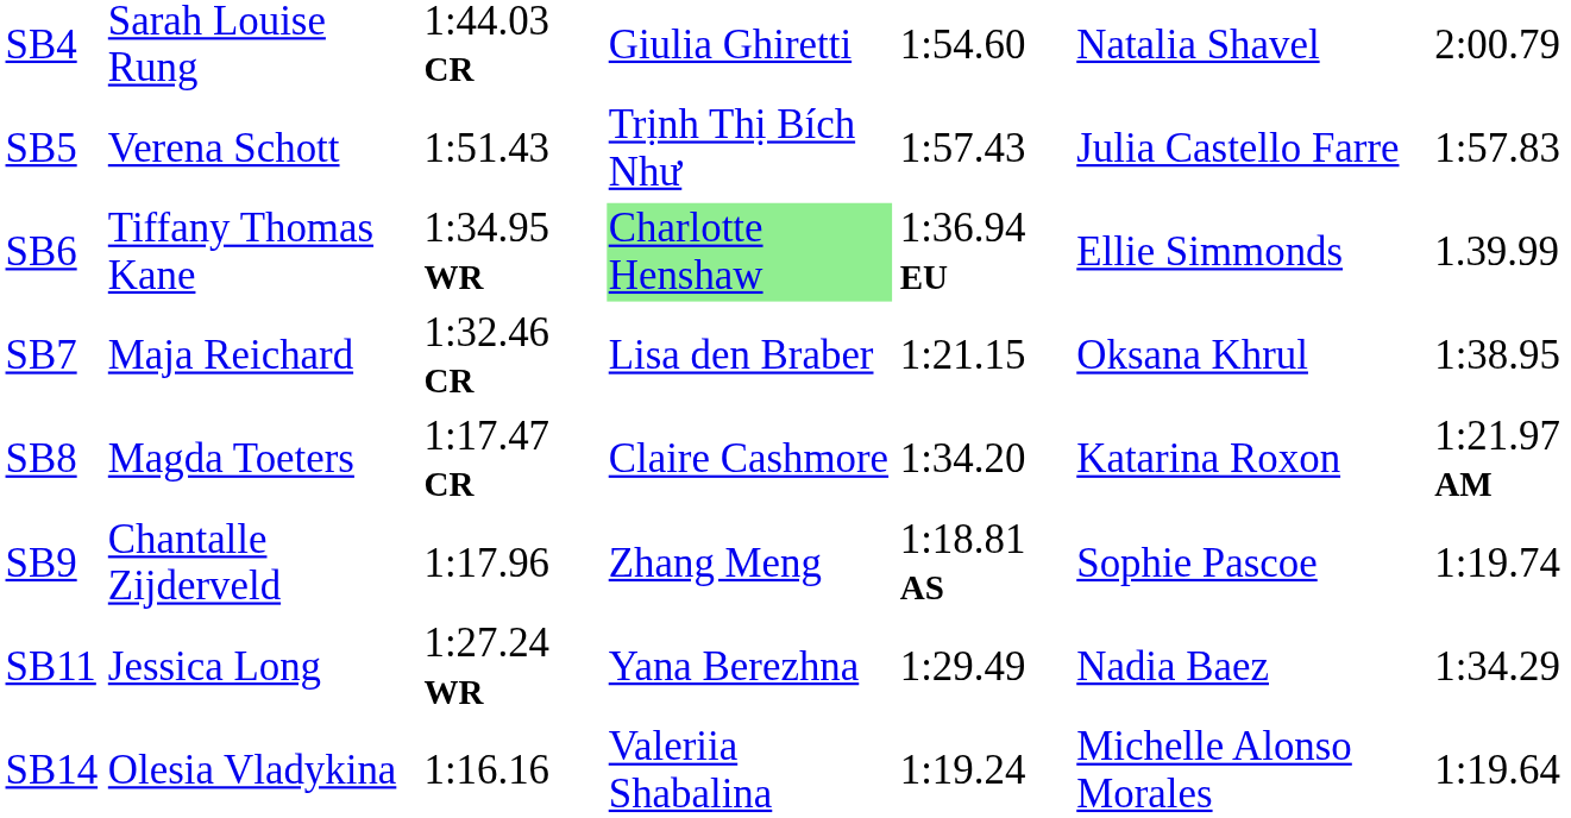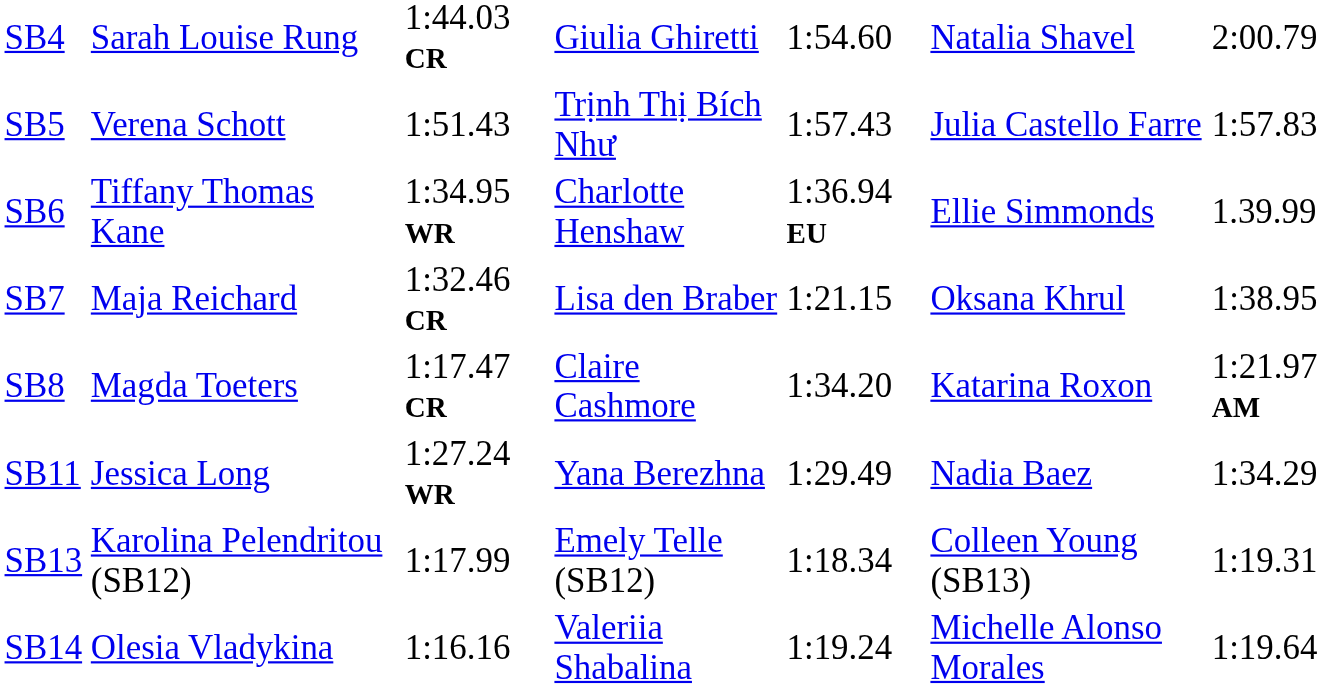SB6 | column 4: lightgreen background -> no background
- row: SB9 | Chantalle Zijderveld | 1:17.96 | Zhang Meng | 1:18.81 AS | Sophie Pascoe | 1:19.74
+ row: SB13 | Karolina Pelendritou (SB12) | 1:17.99 | Emely Telle (SB12) | 1:18.34 | Colleen Young (SB13) | 1:19.31
